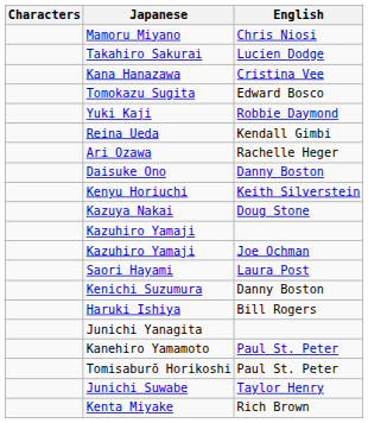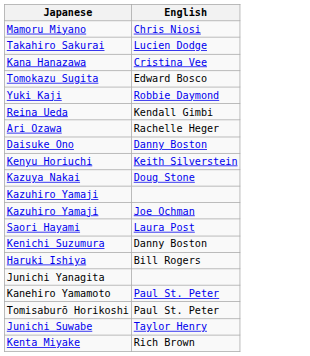- column: Characters
